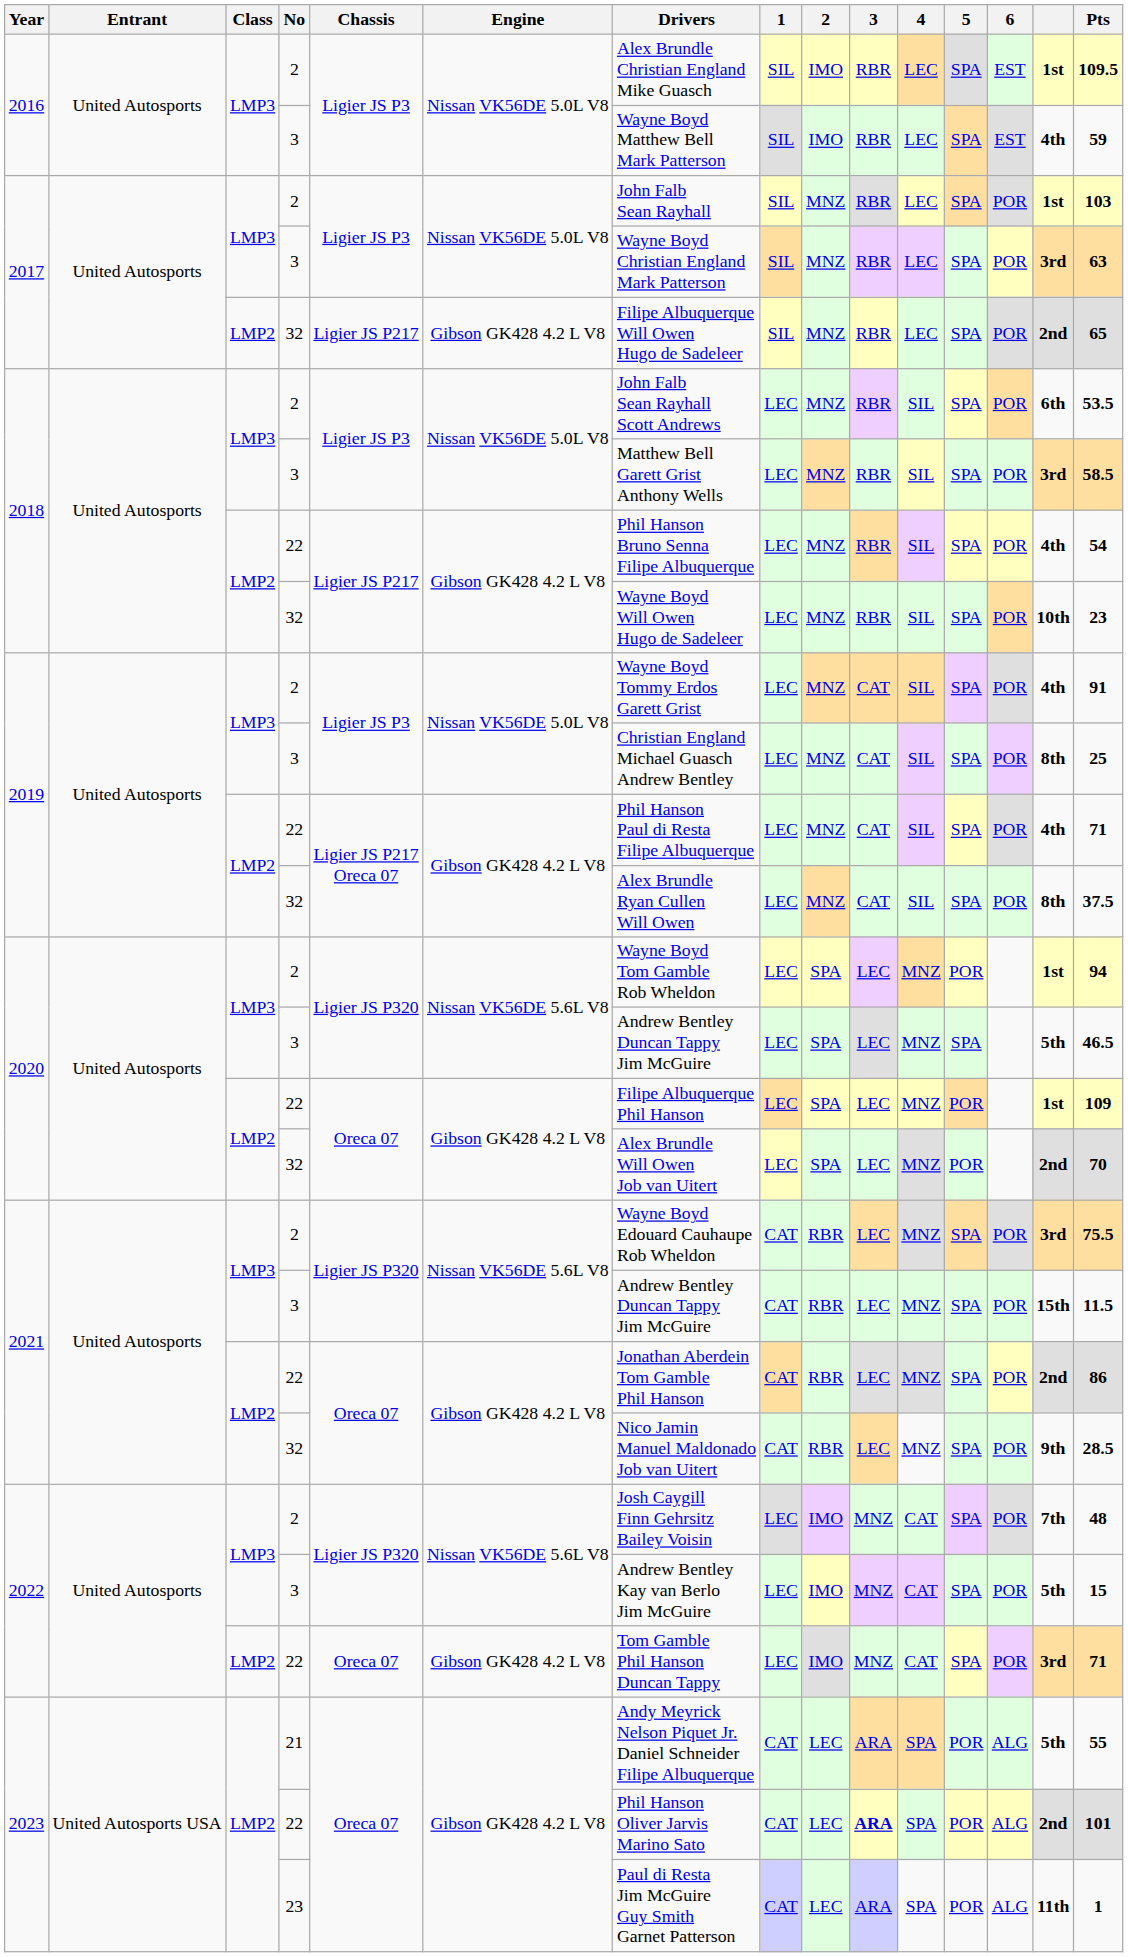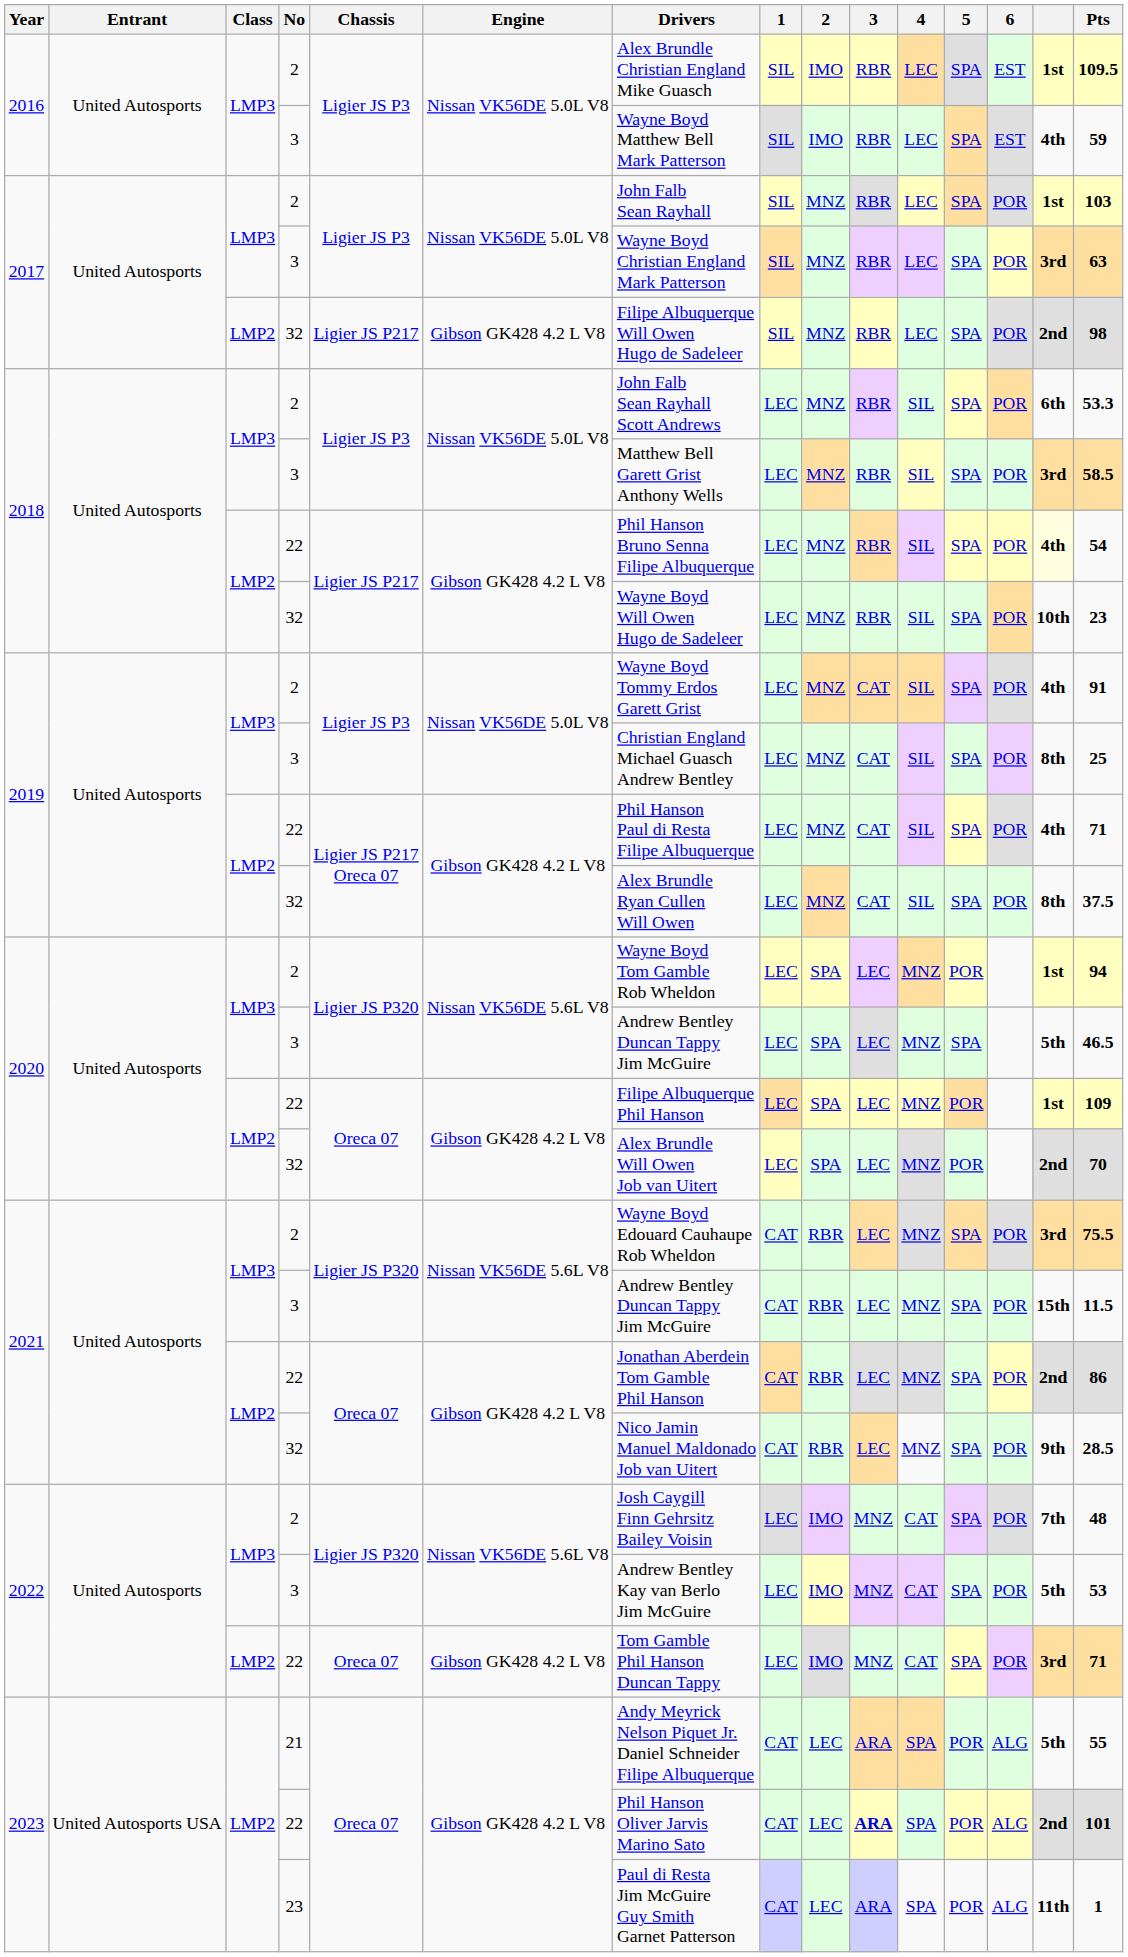2017 / 32 | Pts: 65 -> 98
2018 / 2 | Pts: 53.5 -> 53.3
2018 / 22 | column 14: no background -> lightyellow background
2022 / 3 | Pts: 15 -> 53
